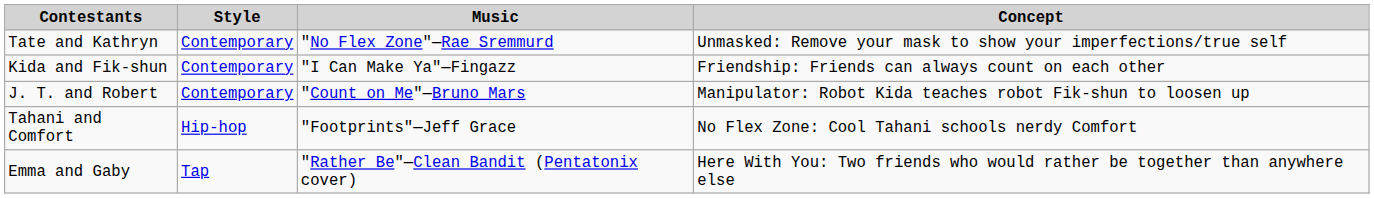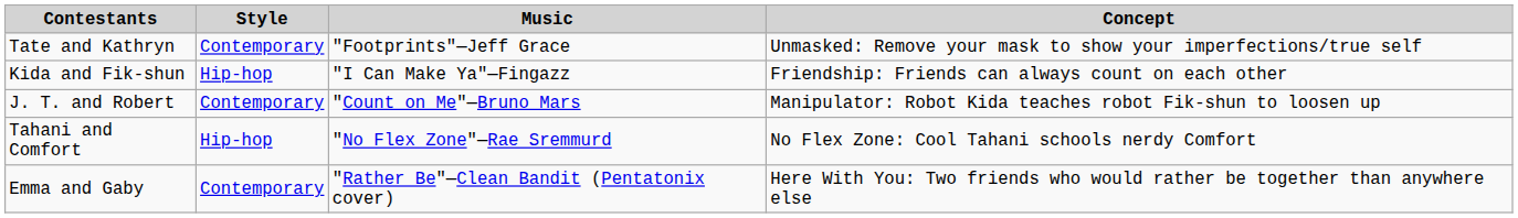Tate and Kathryn | Music: "No Flex Zone"—Rae Sremmurd -> "Footprints"—Jeff Grace
Kida and Fik-shun | Style: Contemporary -> Hip-hop
Tahani and Comfort | Music: "Footprints"—Jeff Grace -> "No Flex Zone"—Rae Sremmurd
Emma and Gaby | Style: Tap -> Contemporary
